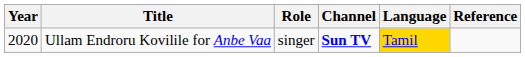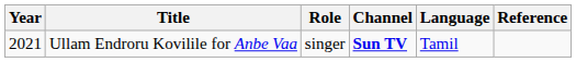Ullam Endroru Kovilile for Anbe Vaa | Year: 2020 -> 2021
Ullam Endroru Kovilile for Anbe Vaa | Language: gold background -> no background
